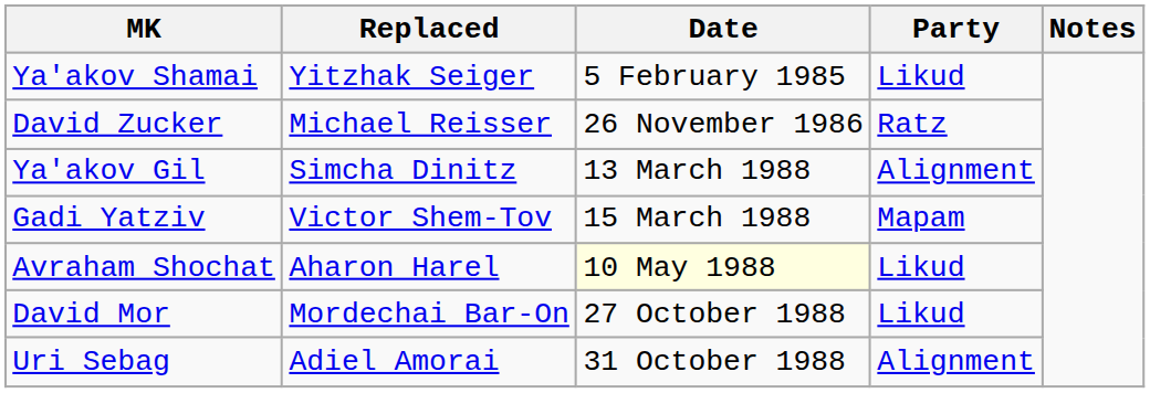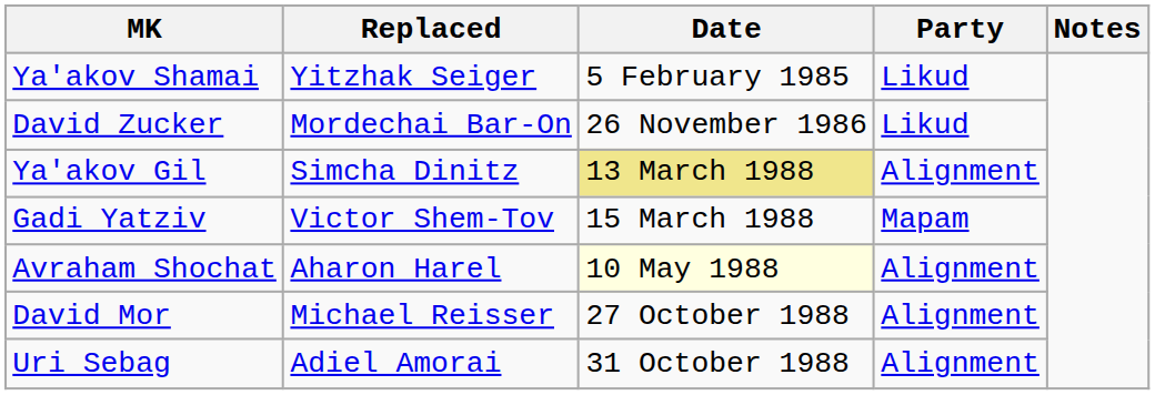David Zucker | Replaced: Michael Reisser -> Mordechai Bar-On
David Zucker | Party: Ratz -> Likud
Ya'akov Gil | Date: no background -> khaki background
Avraham Shochat | Party: Likud -> Alignment
David Mor | Replaced: Mordechai Bar-On -> Michael Reisser
David Mor | Party: Likud -> Alignment
